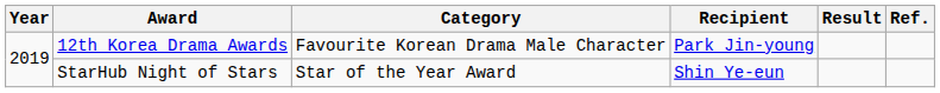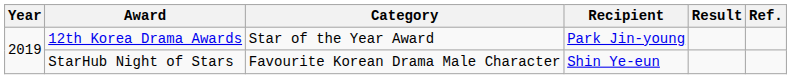12th Korea Drama Awards | Category: Favourite Korean Drama Male Character -> Star of the Year Award
StarHub Night of Stars | Category: Star of the Year Award -> Favourite Korean Drama Male Character
